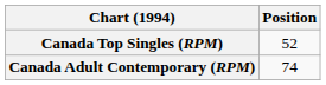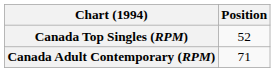Canada Adult Contemporary (RPM) | Position: 74 -> 71
